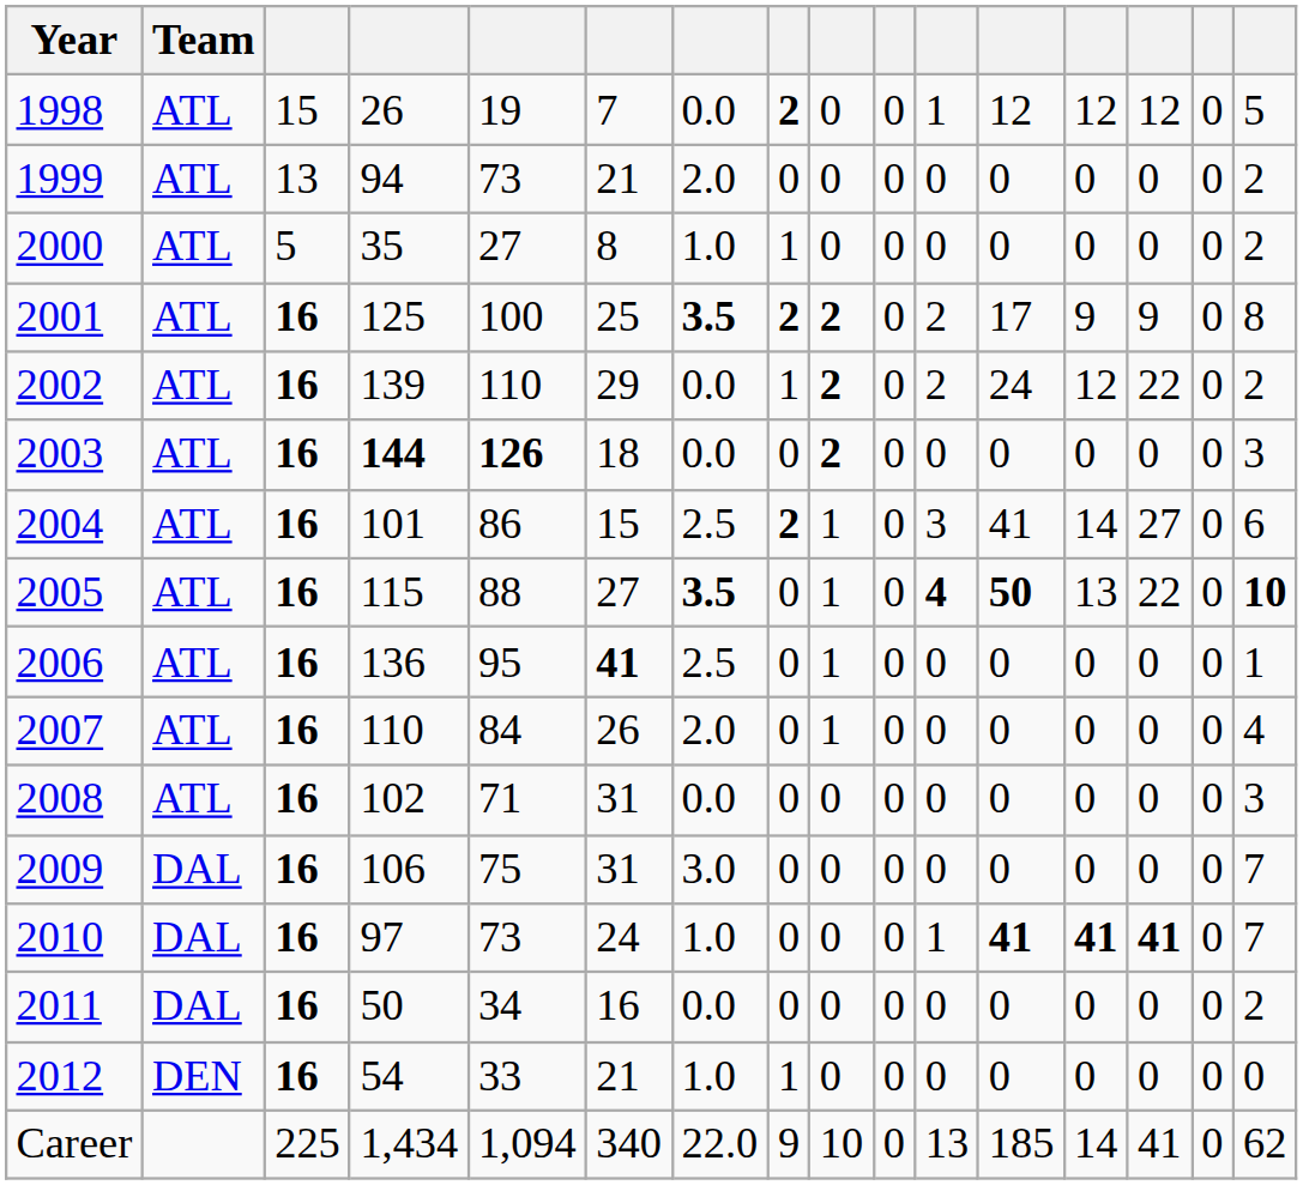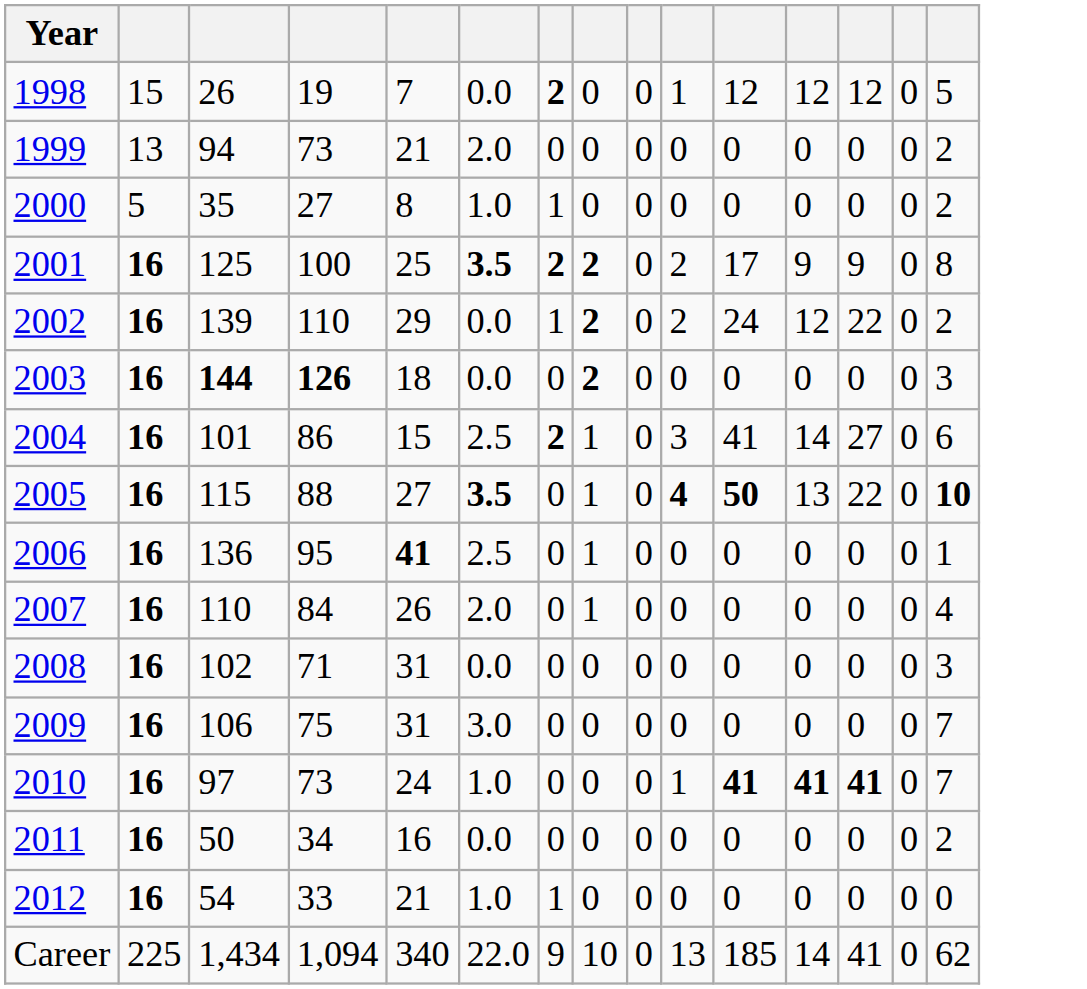- column: Team | ATL | ATL | ATL | ATL | ATL | ATL | ATL | ATL | ATL | ATL | ATL | DAL | DAL | DAL | DEN
